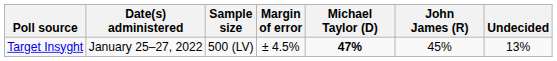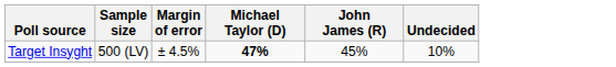- column: Date(s) administered | January 25–27, 2022
Target Insyght | Undecided: 13% -> 10%
